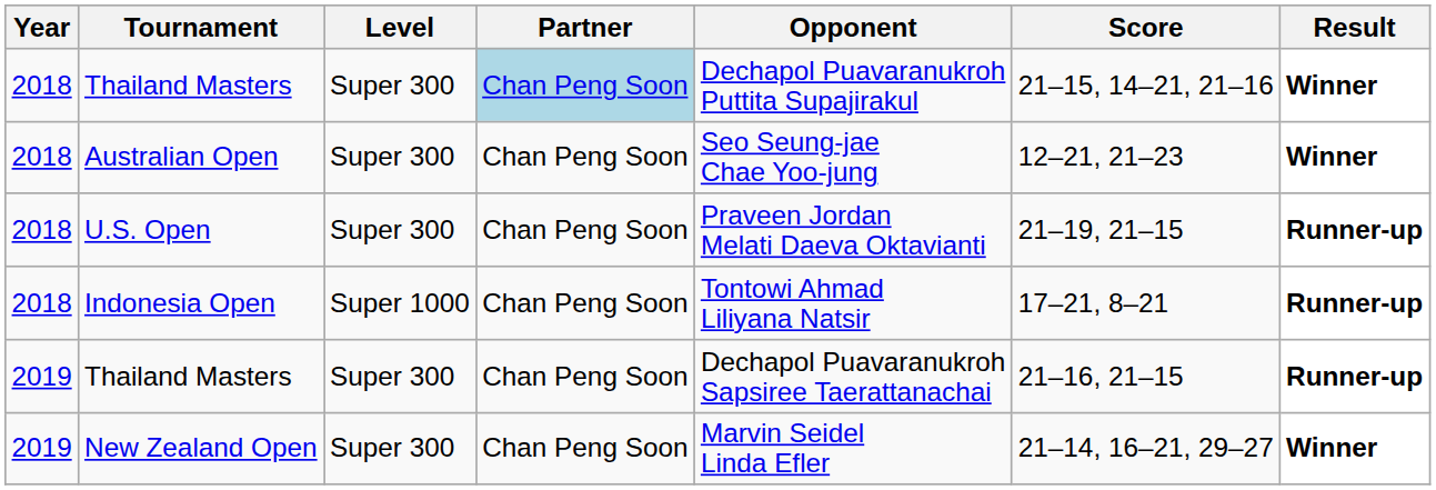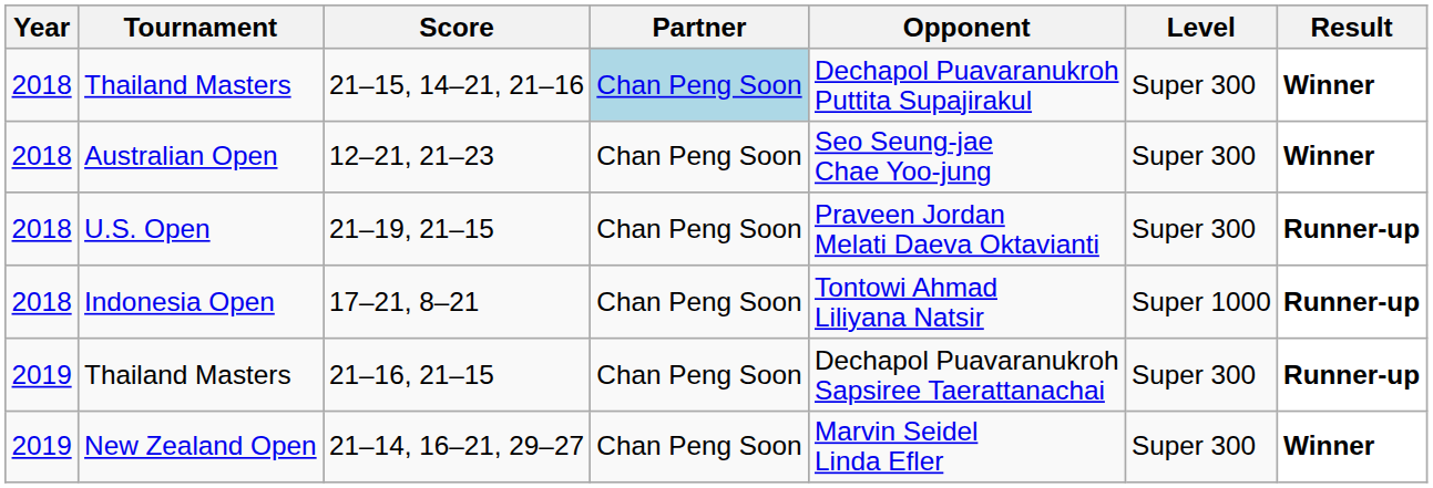columns swapped: Level <-> Score
